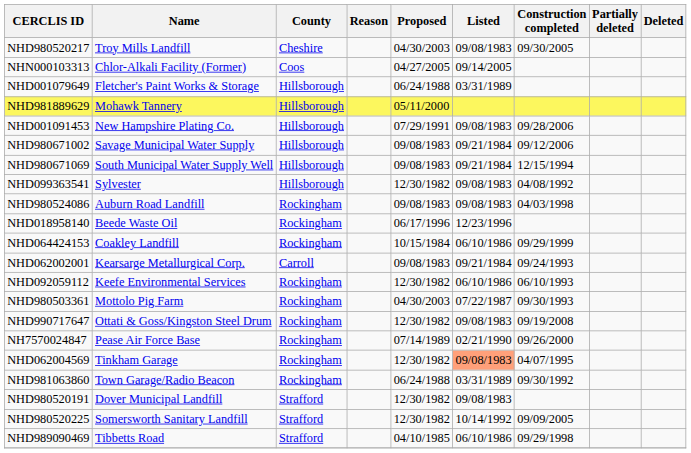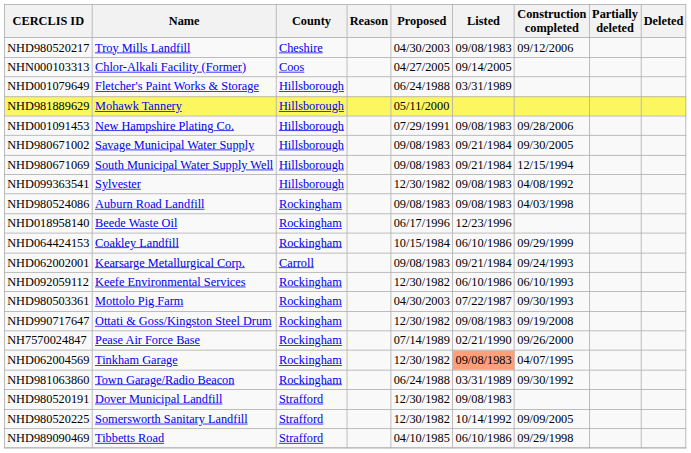NHD980520217 | Construction completed: 09/30/2005 -> 09/12/2006
NHD980671002 | Construction completed: 09/12/2006 -> 09/30/2005
